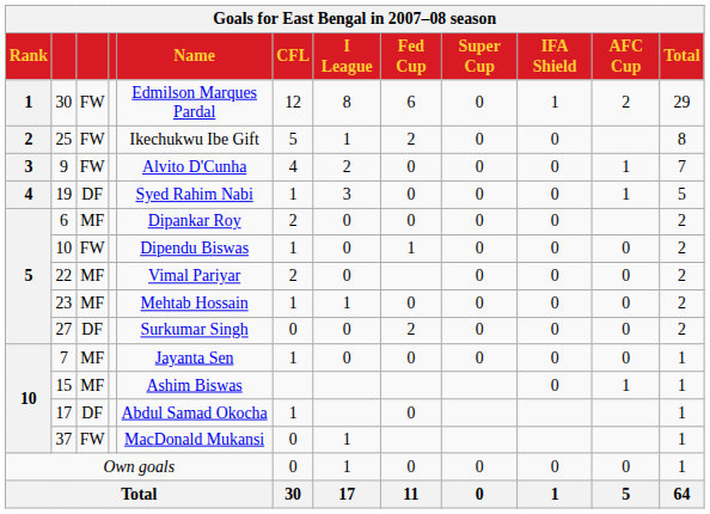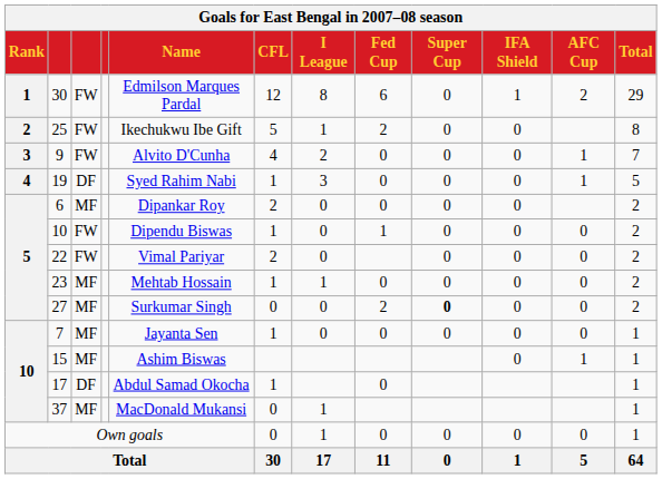22 | column 3: MF -> FW
27 | column 3: DF -> MF
27 | Super Cup: normal -> bold
37 | column 3: FW -> MF
